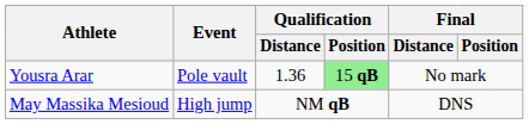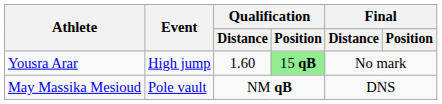Yousra Arar | Event: Pole vault -> High jump
Yousra Arar | Qualification / Distance: 1.36 -> 1.60
May Massika Mesioud | Event: High jump -> Pole vault
